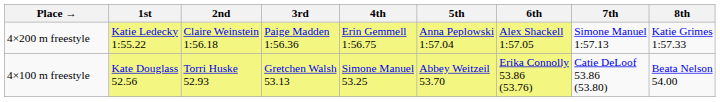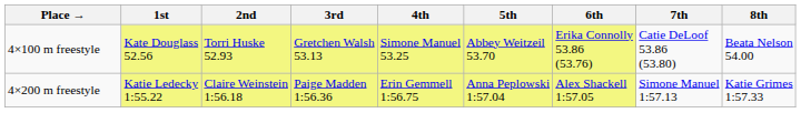rows swapped: 4×100 m freestyle <-> 4×200 m freestyle
